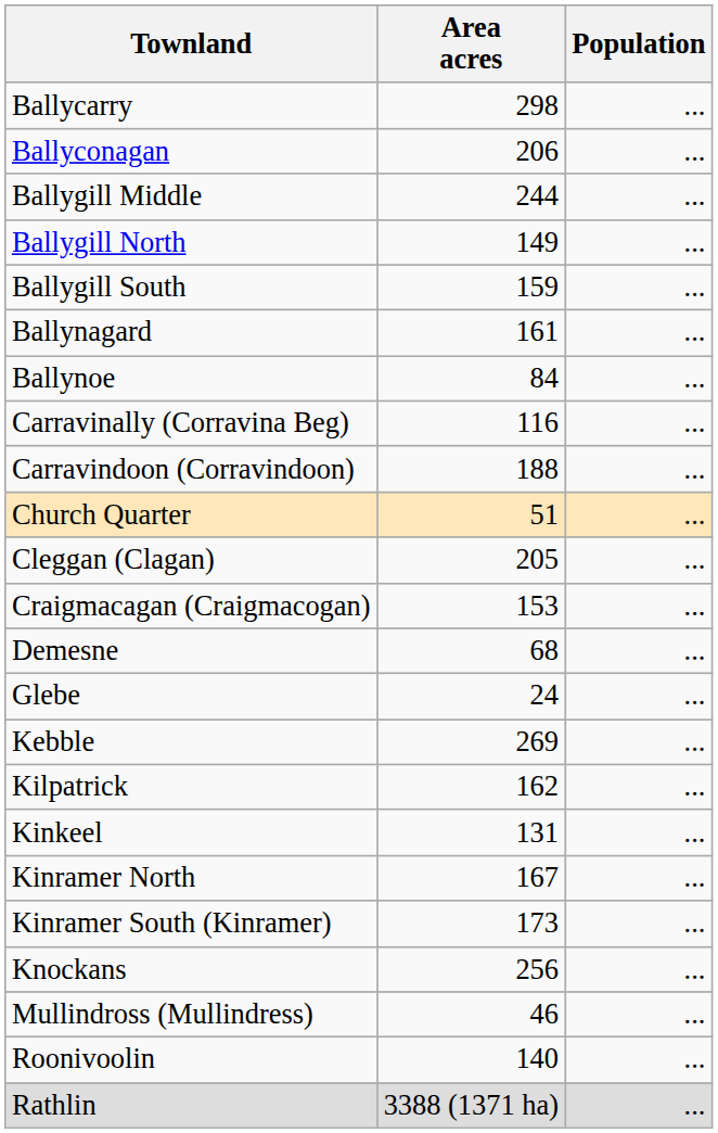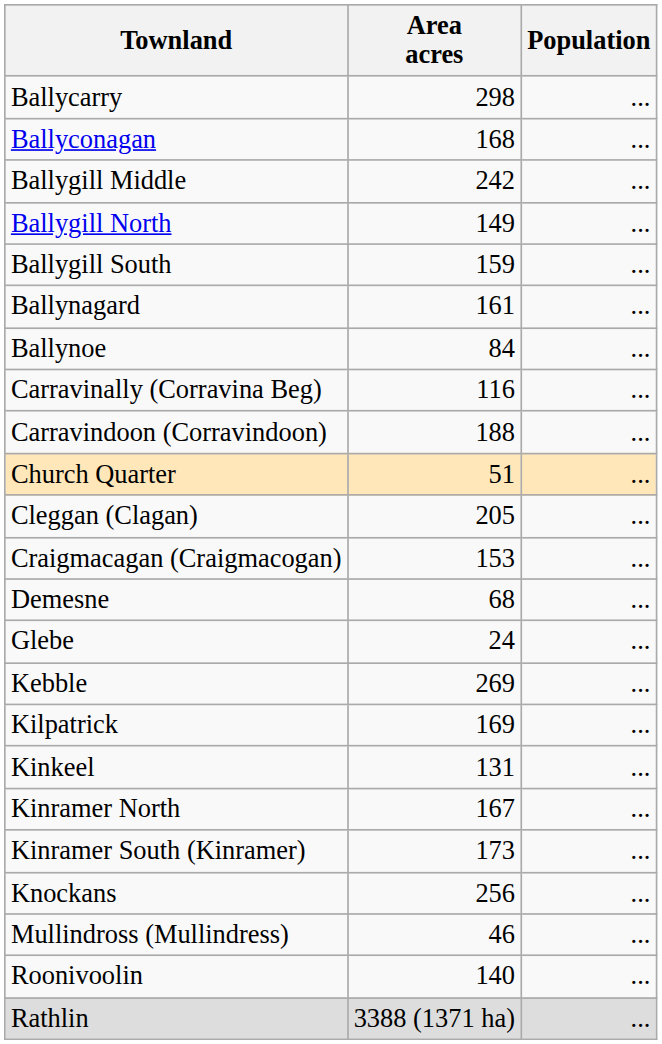Ballyconagan | Area acres: 206 -> 168
Ballygill Middle | Area acres: 244 -> 242
Kilpatrick | Area acres: 162 -> 169
